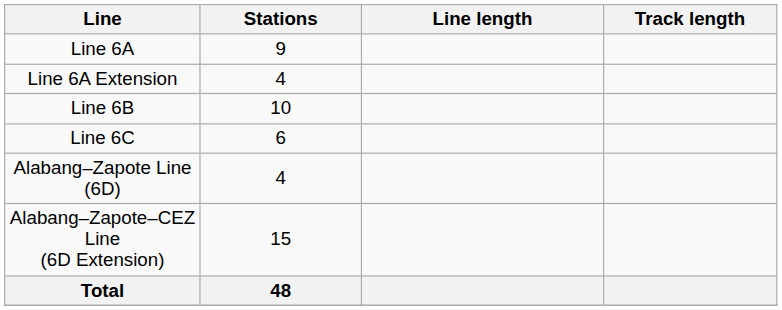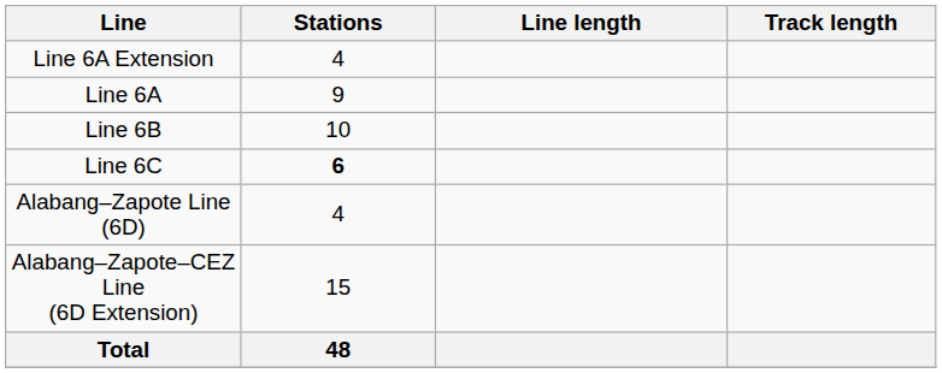rows swapped: Line 6A <-> Line 6A Extension
Line 6C | Stations: normal -> bold
